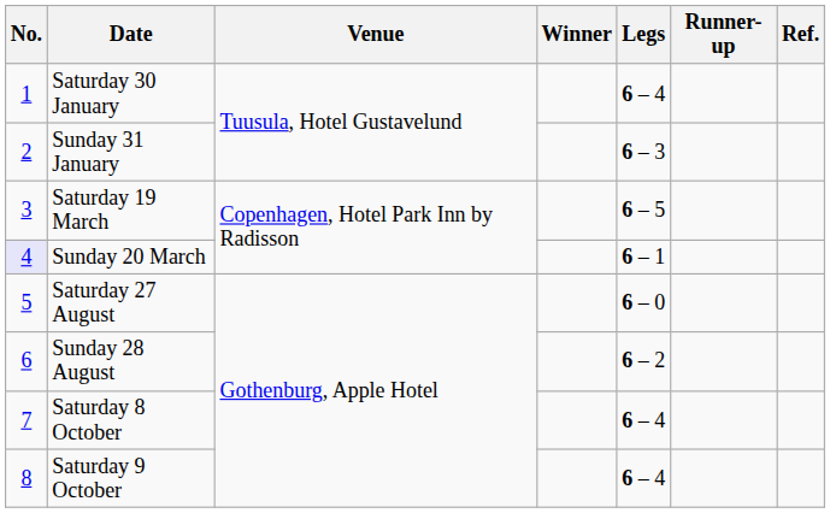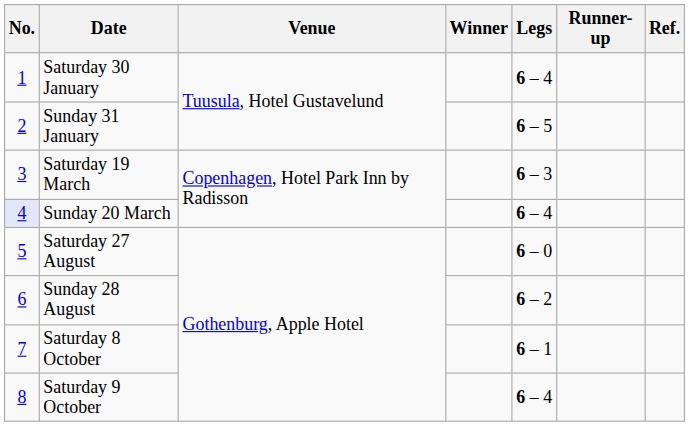Sunday 31 January | Legs: 6 – 3 -> 6 – 5
Saturday 19 March | Legs: 6 – 5 -> 6 – 3
Sunday 20 March | Legs: 6 – 1 -> 6 – 4
Saturday 8 October | Legs: 6 – 4 -> 6 – 1
